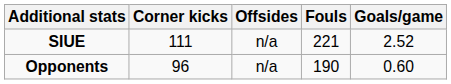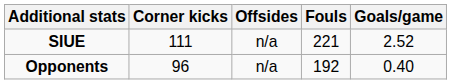Opponents | Fouls: 190 -> 192
Opponents | Goals/game: 0.60 -> 0.40
